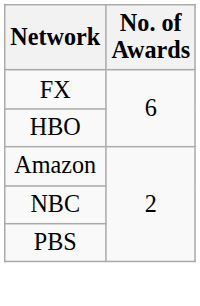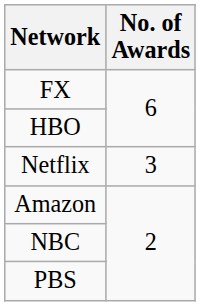+ row: Netflix | 3
